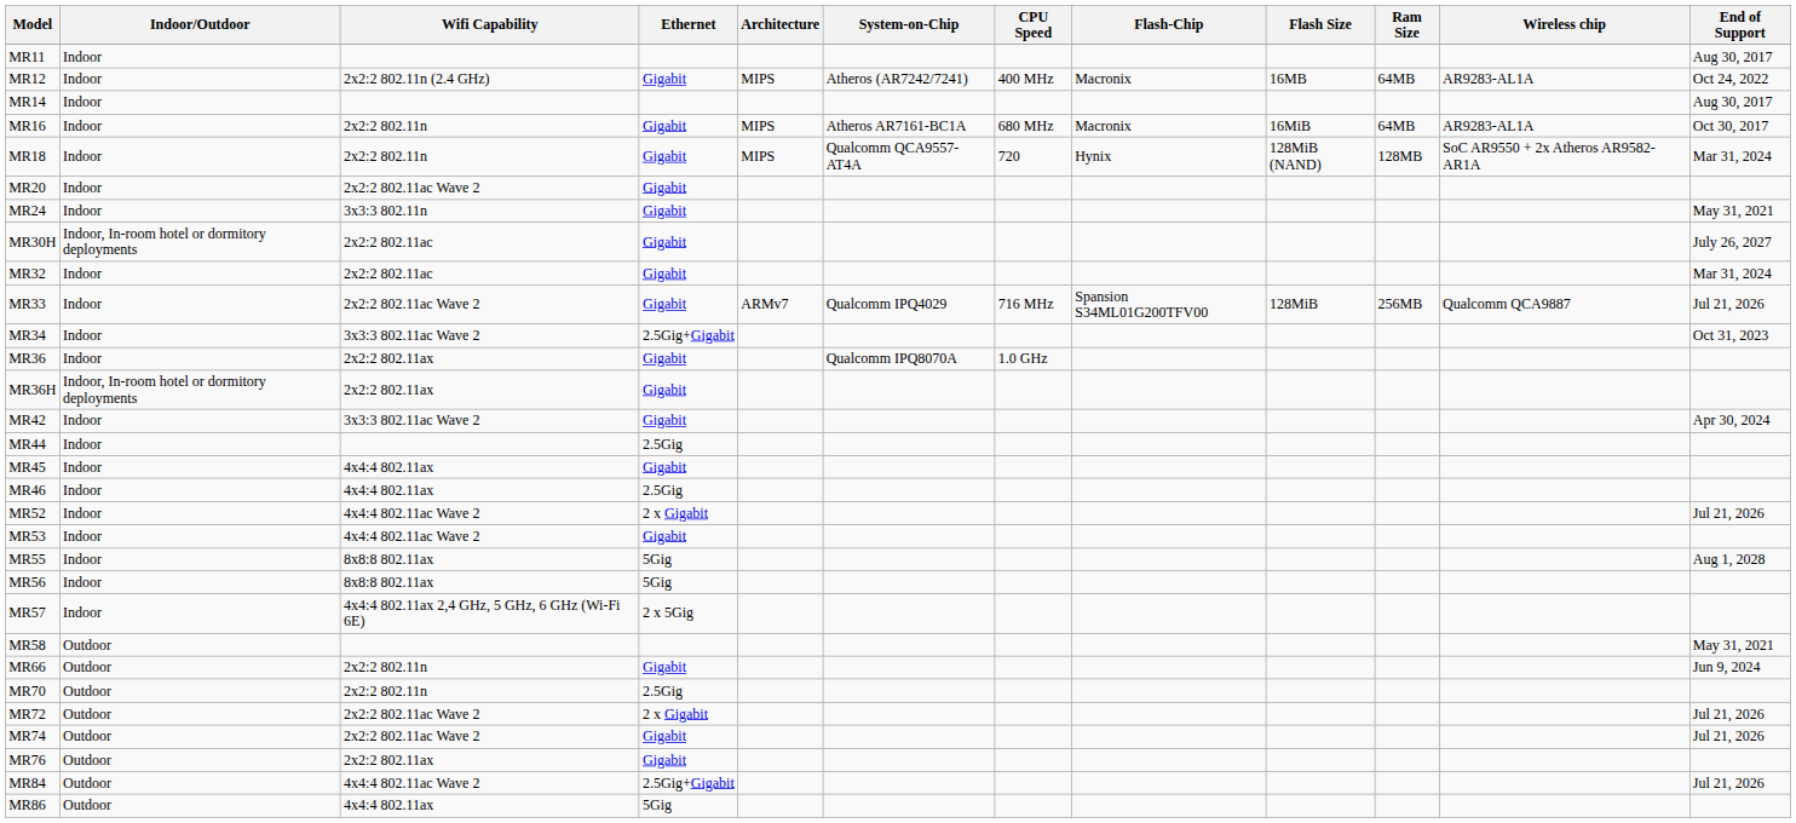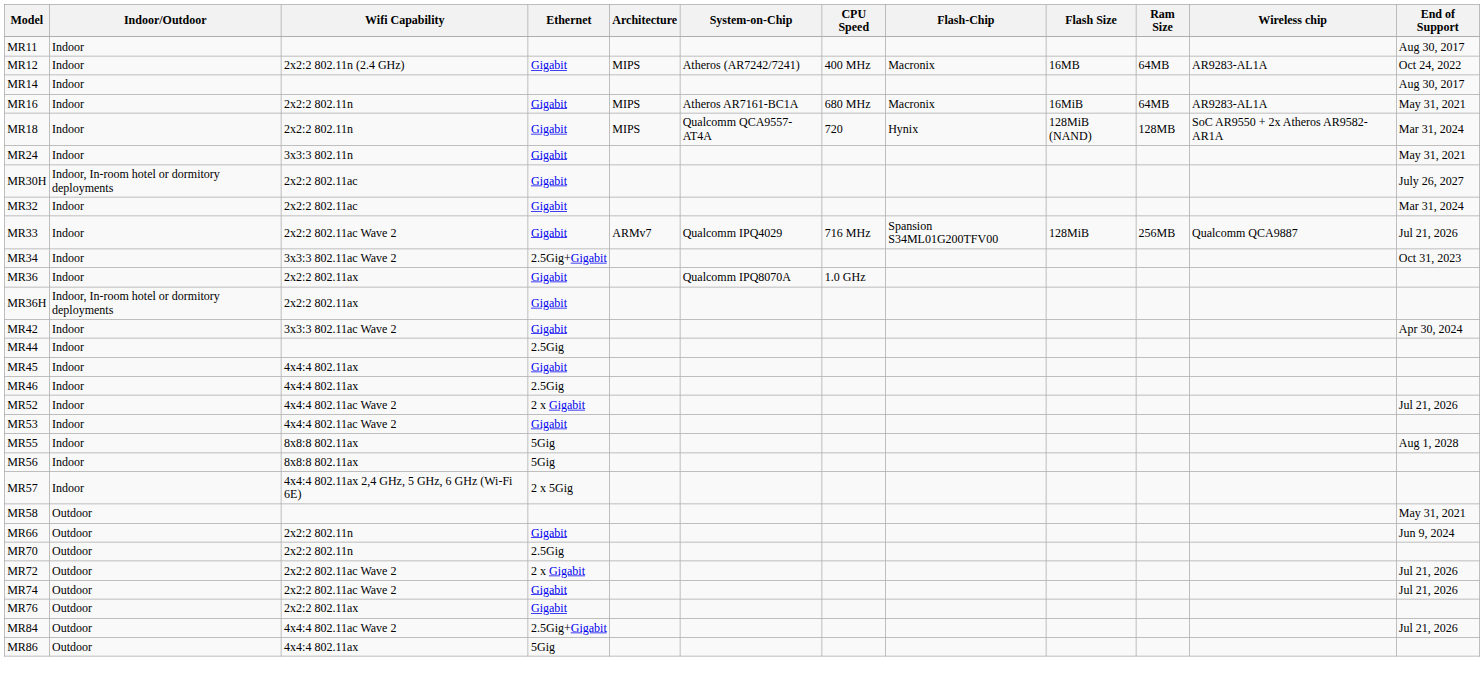MR16 | End of Support: Oct 30, 2017 -> May 31, 2021
- row: MR20 | Indoor | 2x2:2 802.11ac Wave 2 | Gigabit
